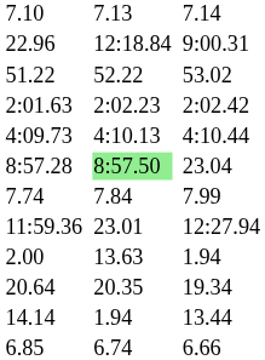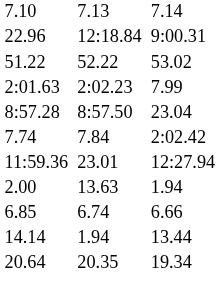2:01.63 | column 7: 2:02.42 -> 7.99
- row: 4:09.73 | 4:10.13 | 4:10.44
8:57.28 | column 5: lightgreen background -> no background
7.74 | column 7: 7.99 -> 2:02.42
rows swapped: 6.85 <-> 20.64
